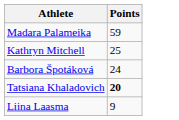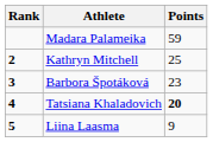+ column: Rank | 2 | 3 | 4 | 5
Barbora Špotáková | Points: 24 -> 23
